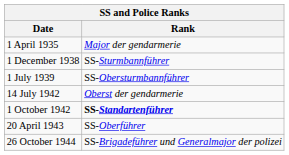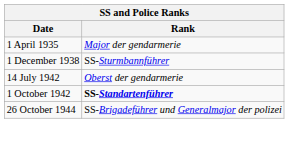- row: 1 July 1939 | SS-Obersturmbannführer
- row: 20 April 1943 | SS-Oberführer
